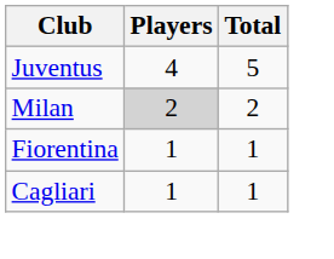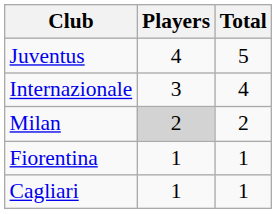+ row: Internazionale | 3 | 4
